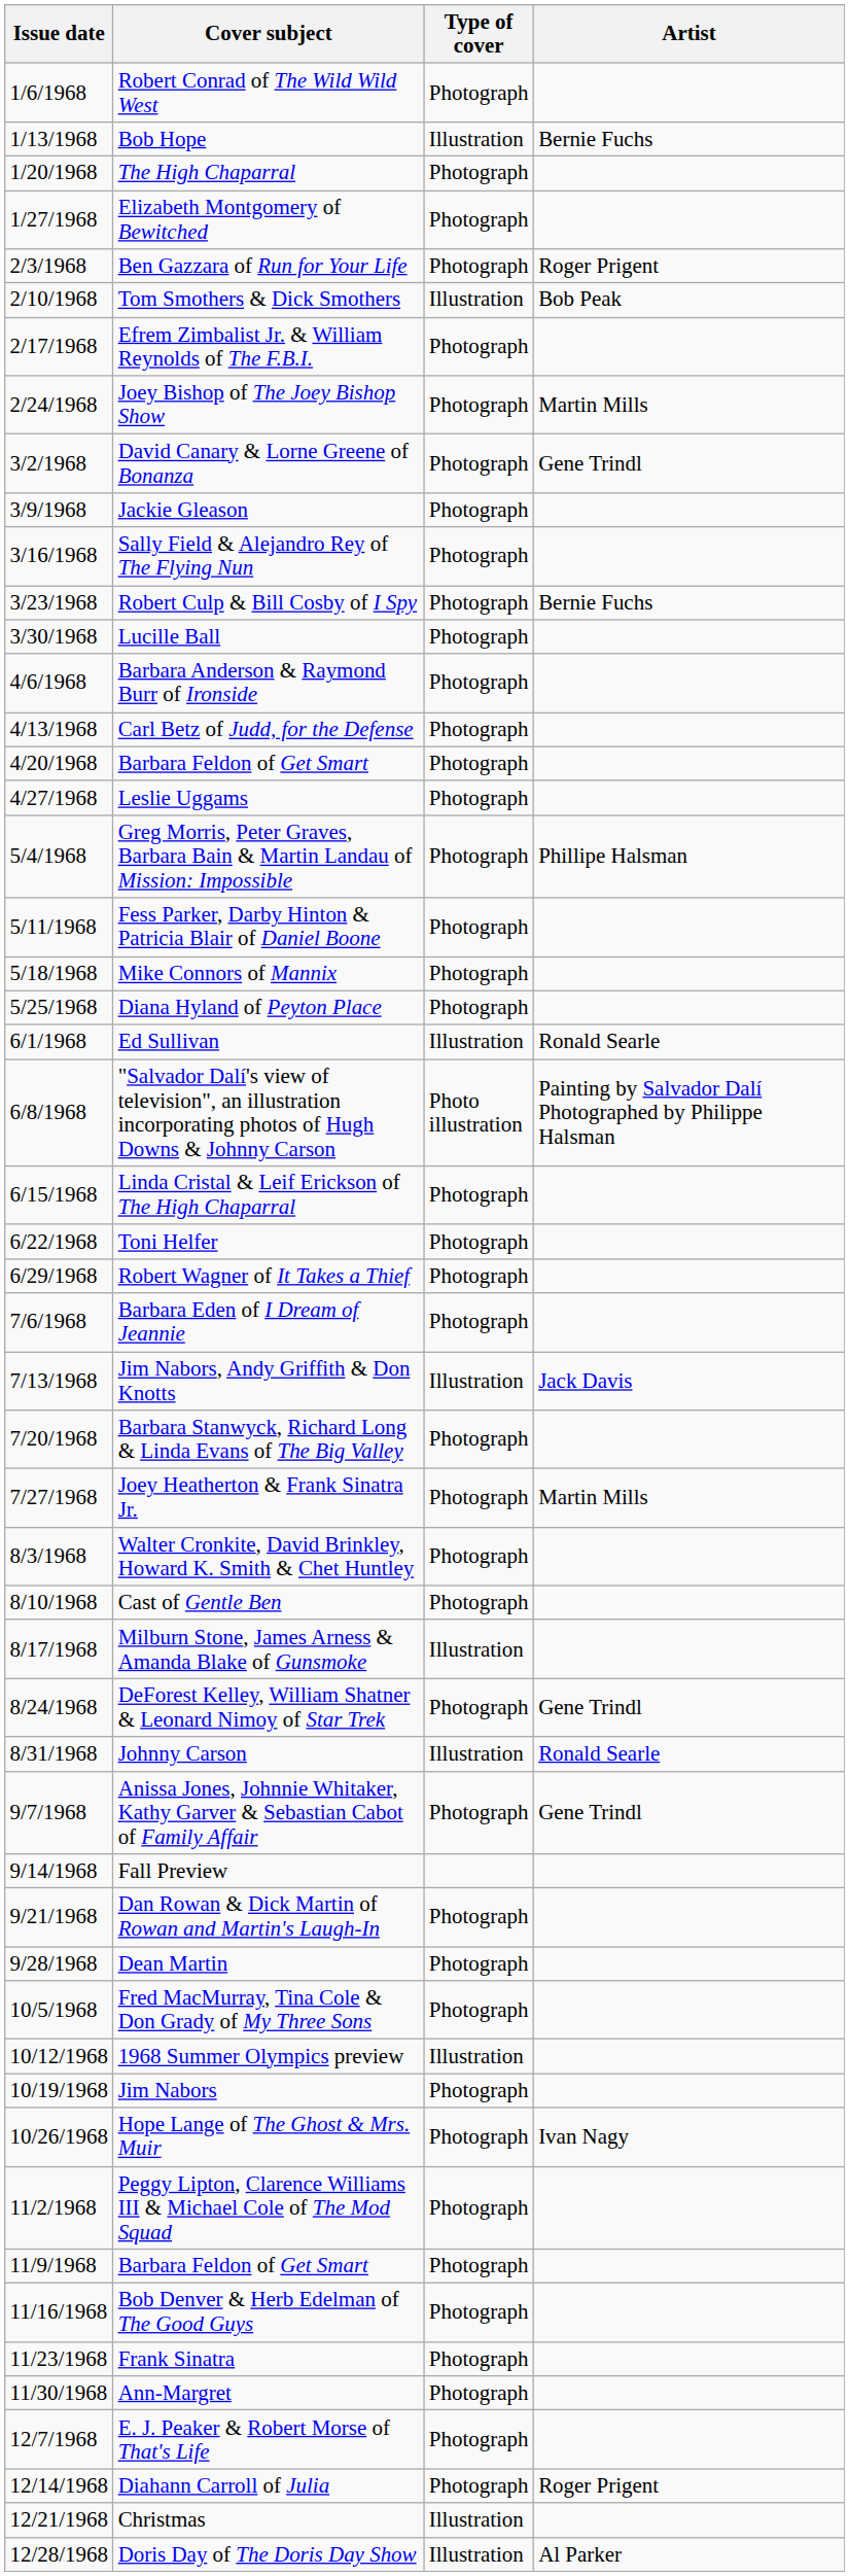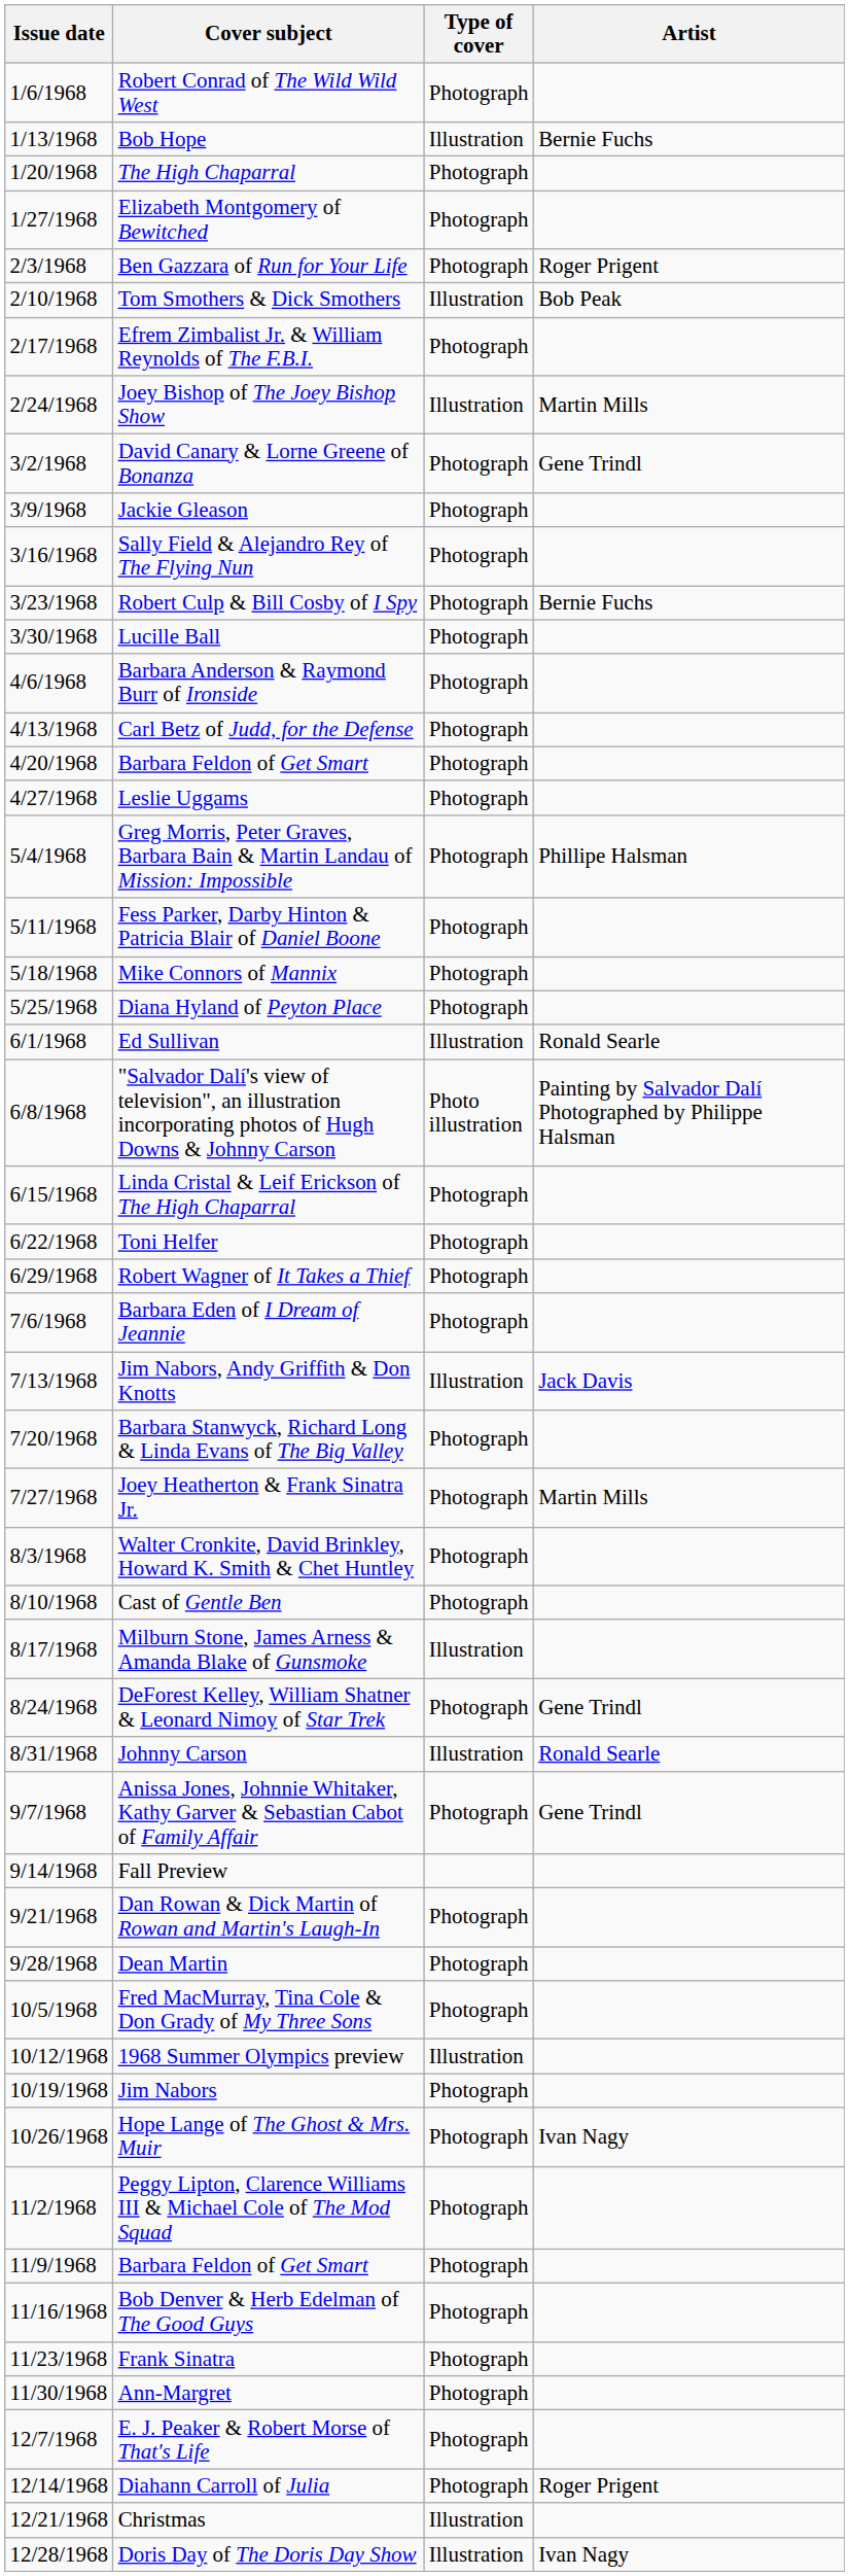Joey Bishop of The Joey Bishop Show | Type of cover: Photograph -> Illustration
Doris Day of The Doris Day Show | Artist: Al Parker -> Ivan Nagy
